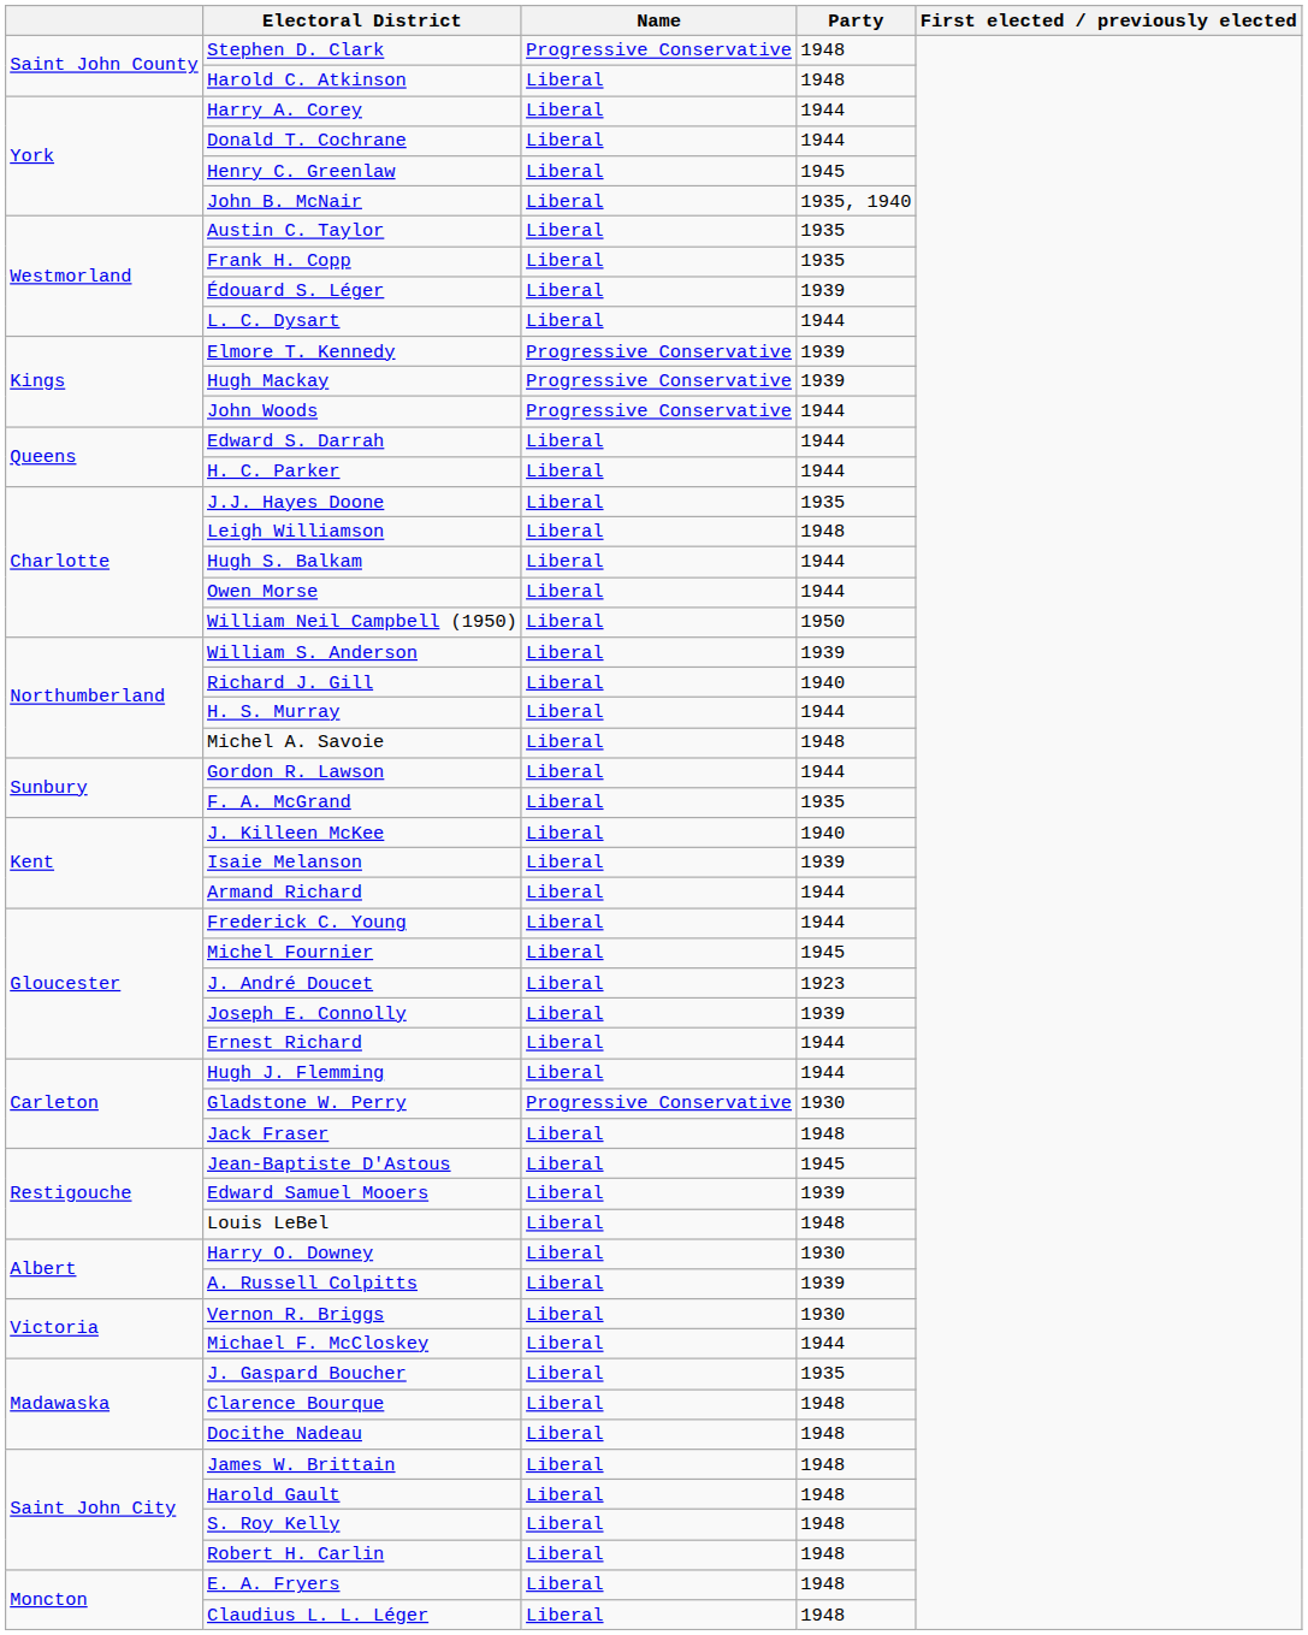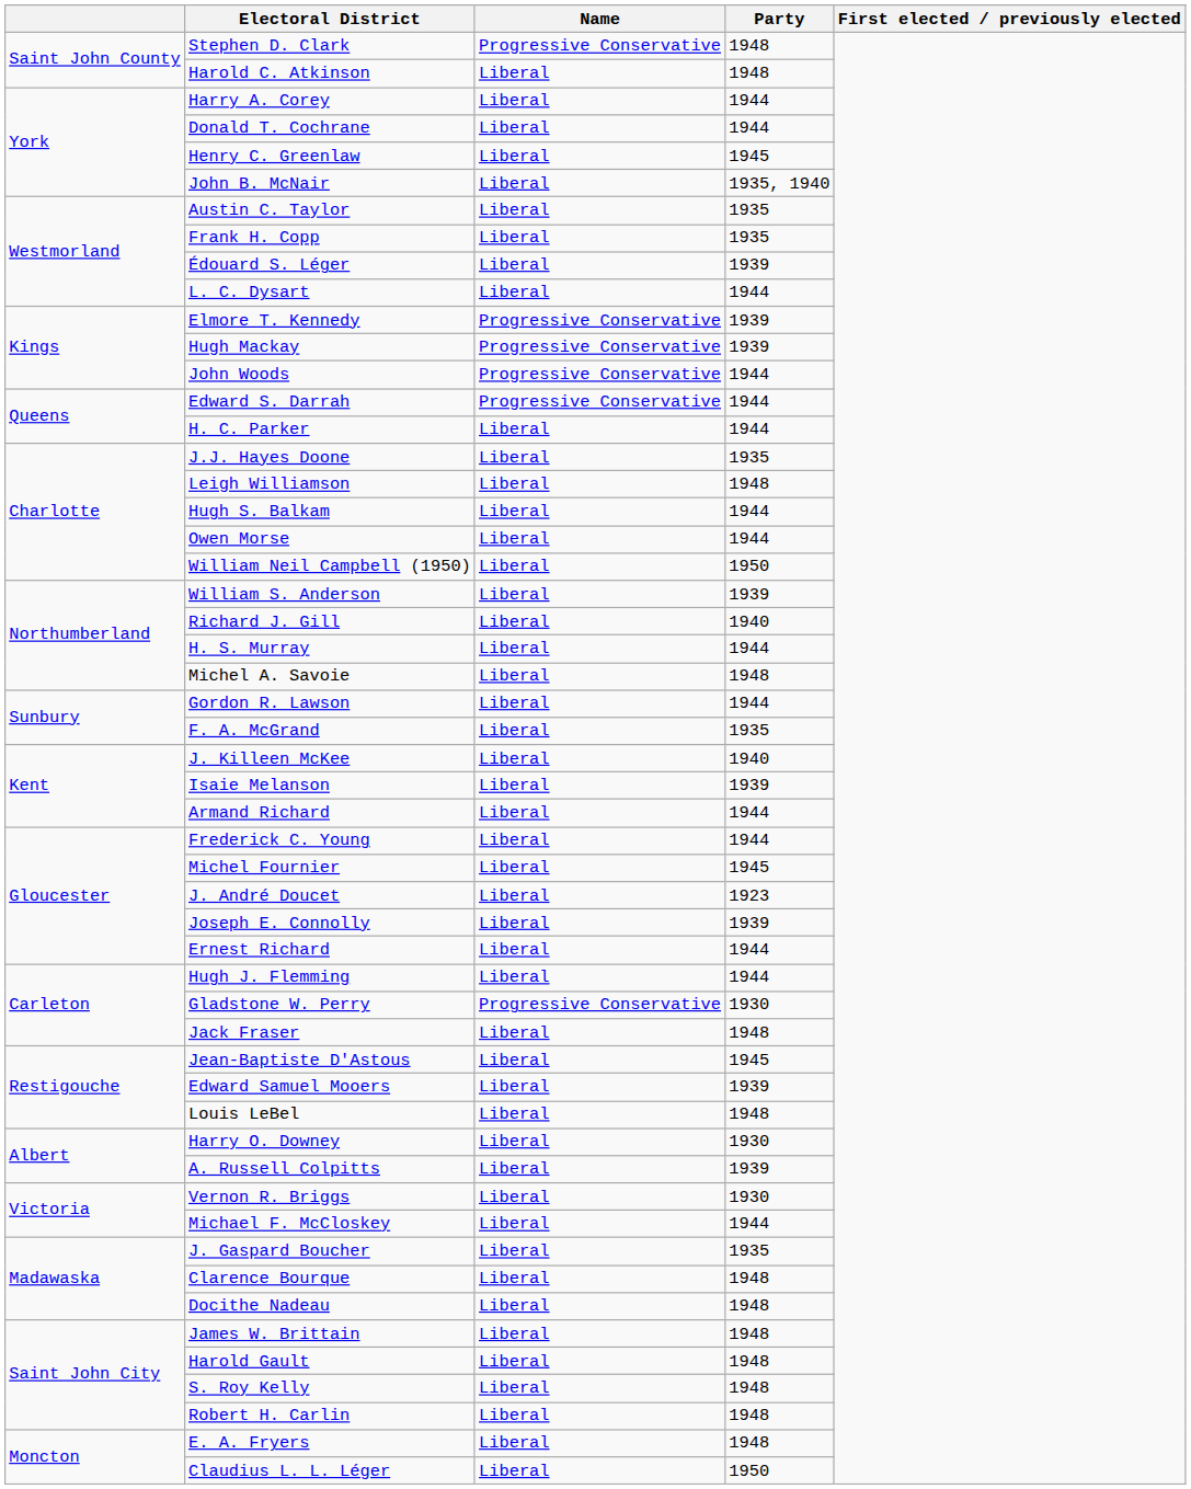Edward S. Darrah | Name: Liberal -> Progressive Conservative
Claudius L. L. Léger | Party: 1948 -> 1950
